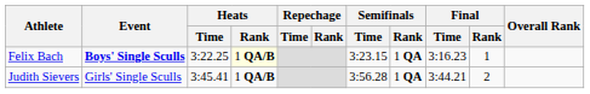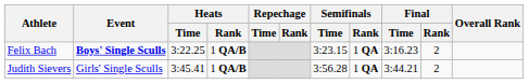Felix Bach | Heats / Rank: lightyellow background -> no background
Felix Bach | Final / Rank: 1 -> 2
